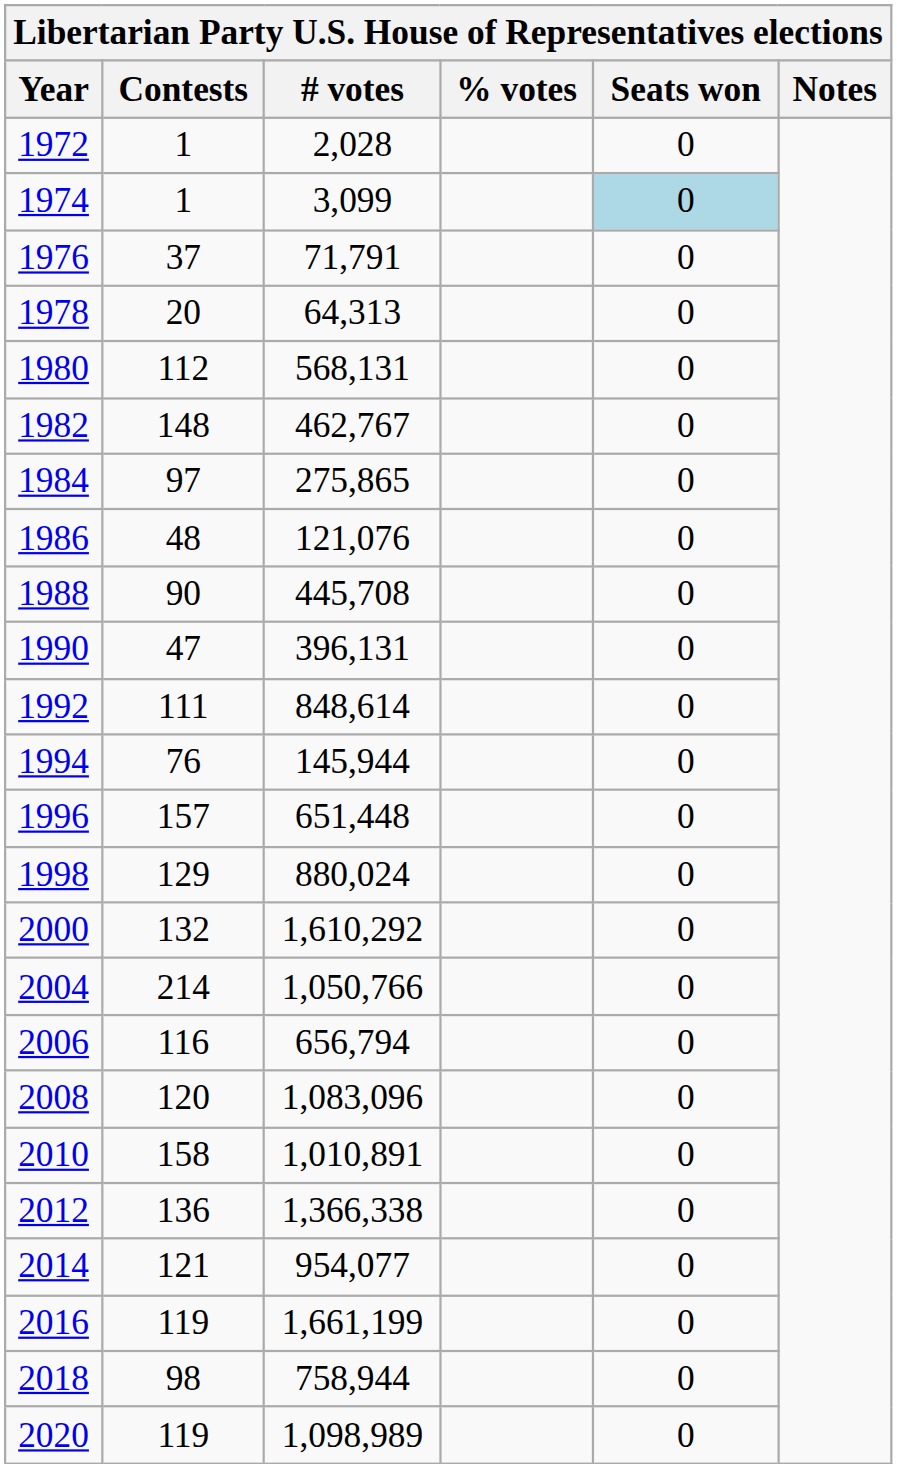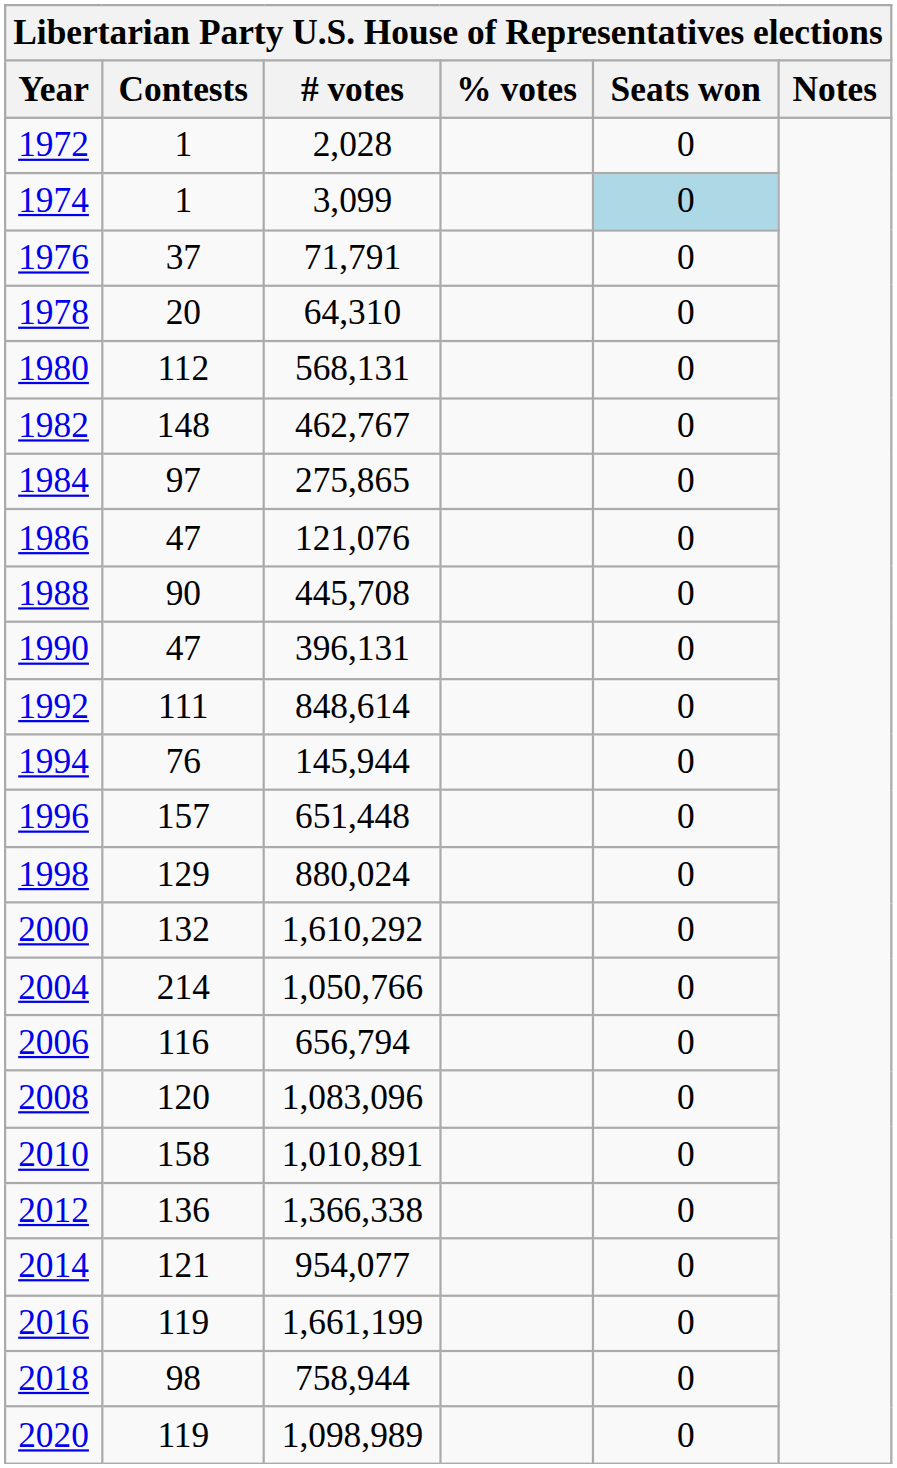1978 | # votes: 64,313 -> 64,310
1986 | Contests: 48 -> 47
